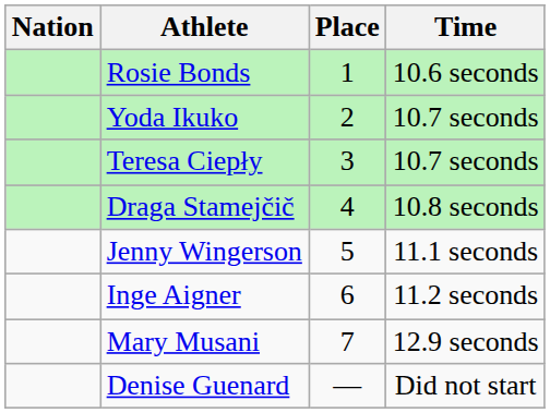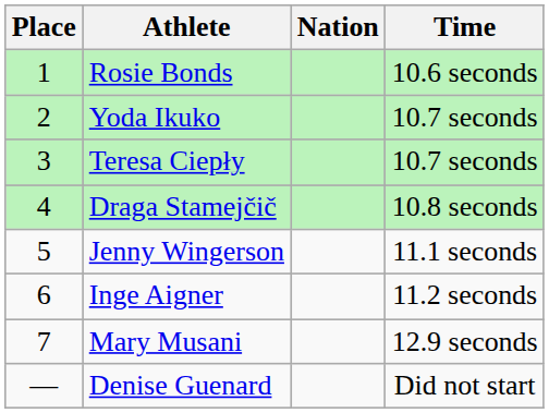columns swapped: Place <-> Nation
